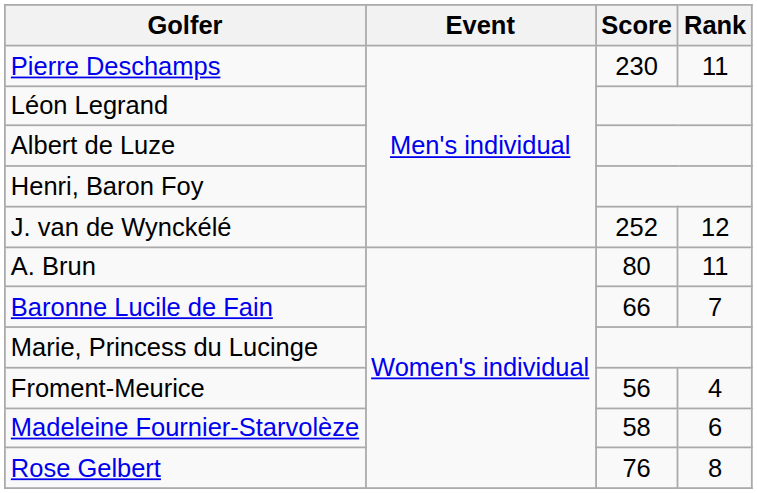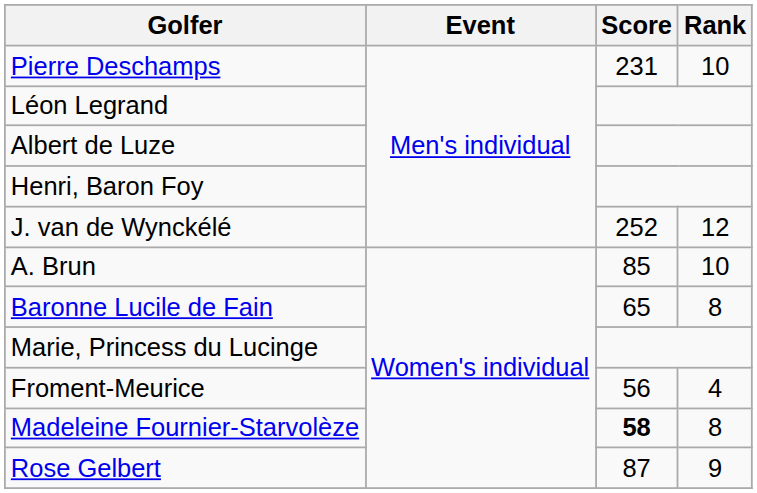Pierre Deschamps | Score: 230 -> 231
Pierre Deschamps | Rank: 11 -> 10
A. Brun | Score: 80 -> 85
A. Brun | Rank: 11 -> 10
Baronne Lucile de Fain | Score: 66 -> 65
Baronne Lucile de Fain | Rank: 7 -> 8
Madeleine Fournier-Starvolèze | Score: normal -> bold
Madeleine Fournier-Starvolèze | Rank: 6 -> 8
Rose Gelbert | Score: 76 -> 87
Rose Gelbert | Rank: 8 -> 9
